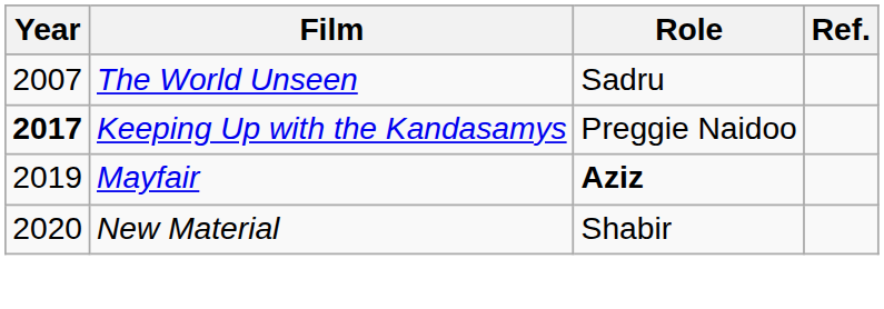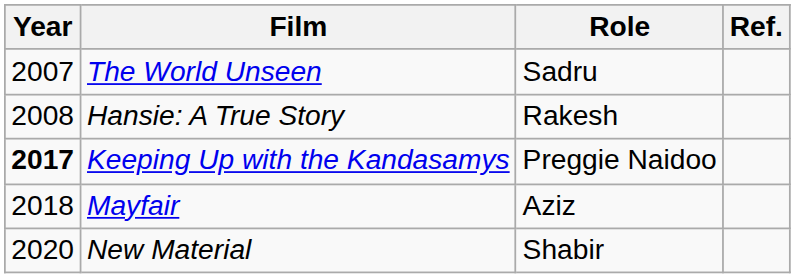+ row: 2008 | Hansie: A True Story | Rakesh
Mayfair | Year: 2019 -> 2018
Mayfair | Role: bold -> normal
